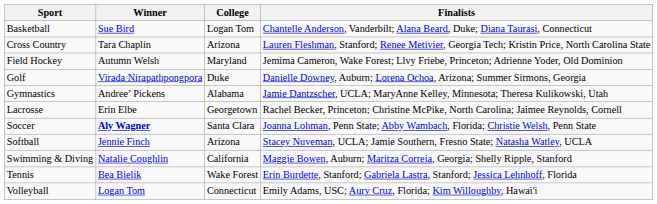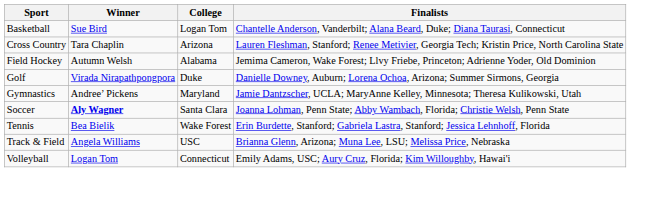Field Hockey | College: Maryland -> Alabama
Gymnastics | College: Alabama -> Maryland
- row: Lacrosse | Erin Elbe | Georgetown | Rachel Becker, Princeton; Christine McPike, North Carolina; Jaimee Reynolds, Cornell
- row: Softball | Jennie Finch | Arizona | Stacey Nuveman, UCLA; Jamie Southern, Fresno State; Natasha Watley, UCLA
- row: Swimming & Diving | Natalie Coughlin | California | Maggie Bowen, Auburn; Maritza Correia, Georgia; Shelly Ripple, Stanford
+ row: Track & Field | Angela Williams | USC | Brianna Glenn, Arizona; Muna Lee, LSU; Melissa Price, Nebraska
